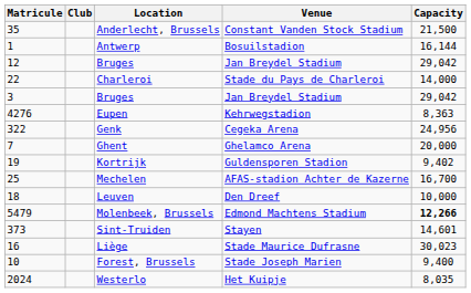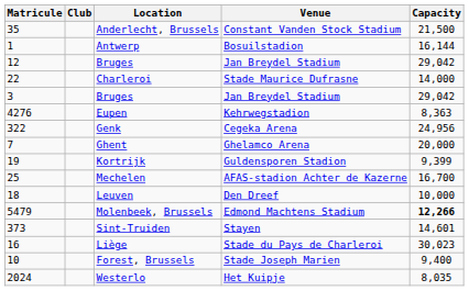Charleroi | Venue: Stade du Pays de Charleroi -> Stade Maurice Dufrasne
Kortrijk | Capacity: 9,402 -> 9,399
Liège | Venue: Stade Maurice Dufrasne -> Stade du Pays de Charleroi
